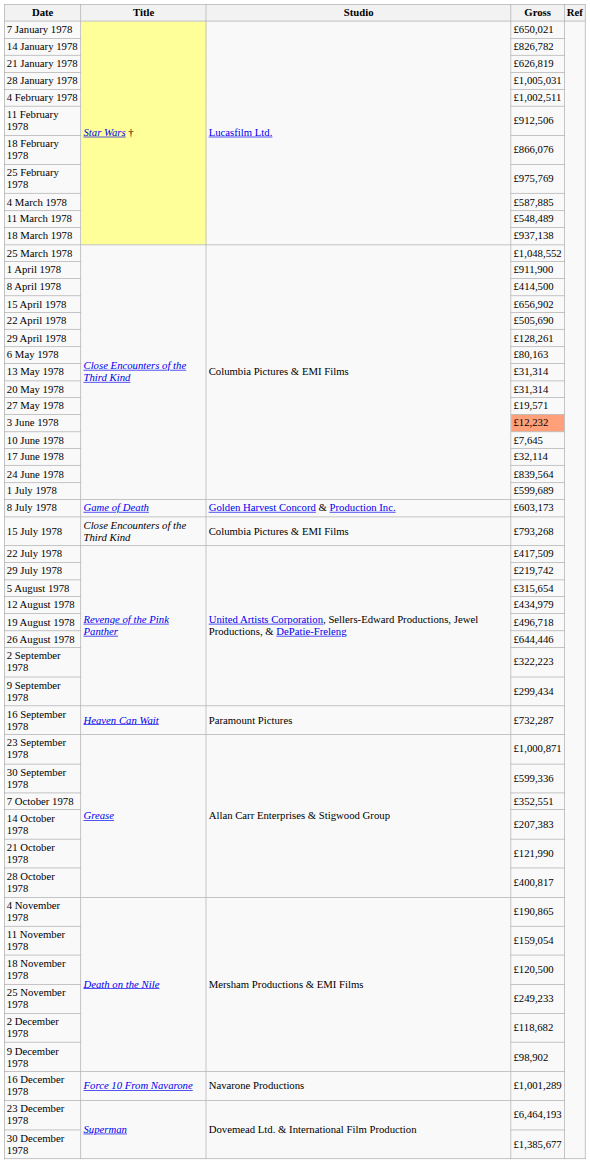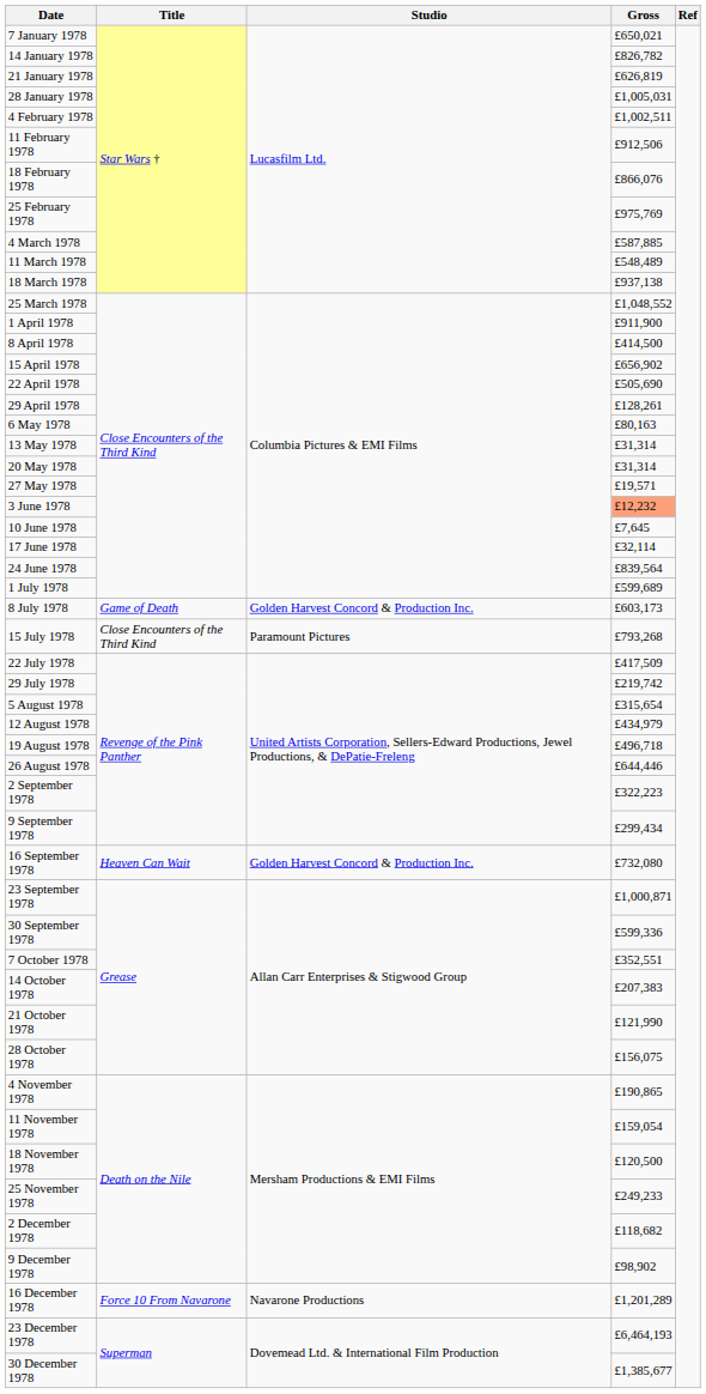15 July 1978 | Studio: Columbia Pictures & EMI Films -> Paramount Pictures
16 September 1978 | Studio: Paramount Pictures -> Golden Harvest Concord & Production Inc.
16 September 1978 | Gross: £732,287 -> £732,080
28 October 1978 | Gross: £400,817 -> £156,075
16 December 1978 | Gross: £1,001,289 -> £1,201,289
